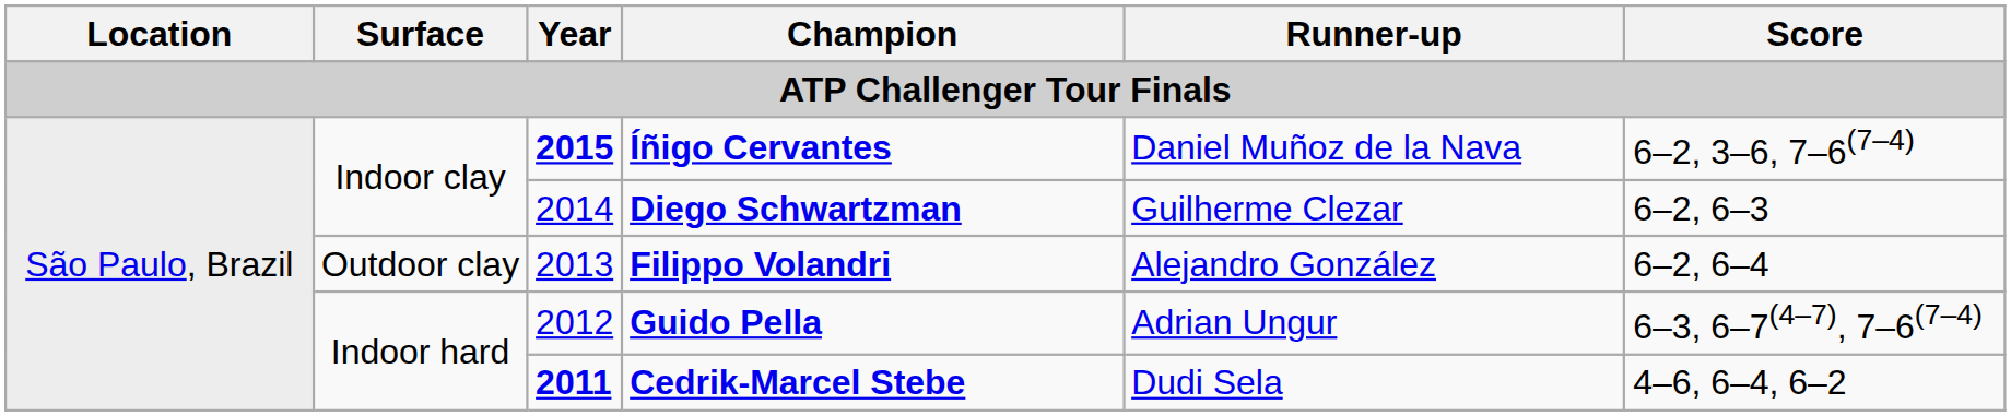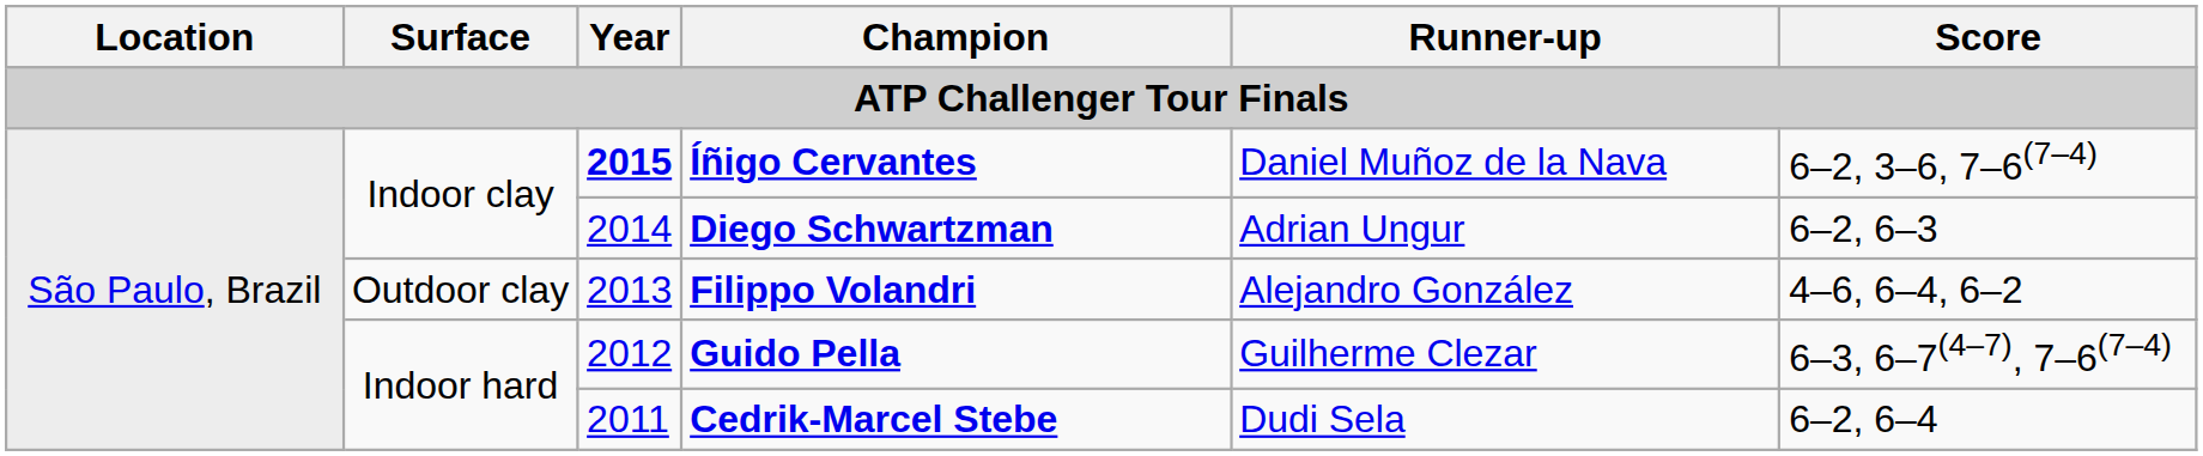Diego Schwartzman | Runner-up: Guilherme Clezar -> Adrian Ungur
Filippo Volandri | Score: 6–2, 6–4 -> 4–6, 6–4, 6–2
Guido Pella | Runner-up: Adrian Ungur -> Guilherme Clezar
Cedrik-Marcel Stebe | Year: bold -> normal
Cedrik-Marcel Stebe | Score: 4–6, 6–4, 6–2 -> 6–2, 6–4
